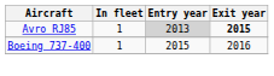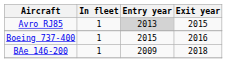Avro RJ85 | Exit year: bold -> normal
+ row: BAe 146-200 | 1 | 2009 | 2018
